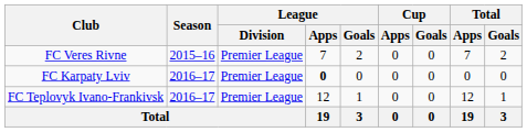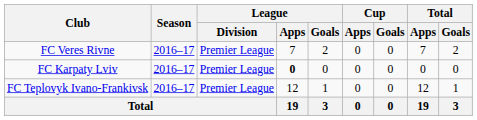FC Veres Rivne | Season: 2015–16 -> 2016–17
